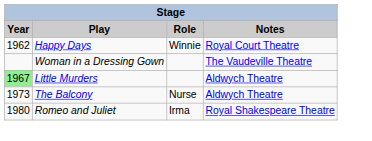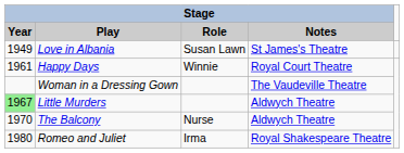+ row: 1949 | Love in Albania | Susan Lawn | St James's Theatre
Happy Days | Stage / Year: 1962 -> 1961
The Balcony | Stage / Year: 1973 -> 1970
